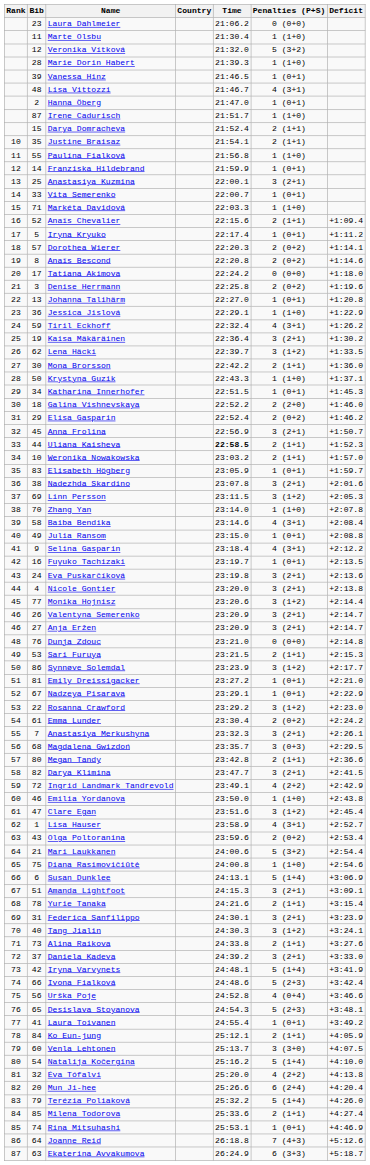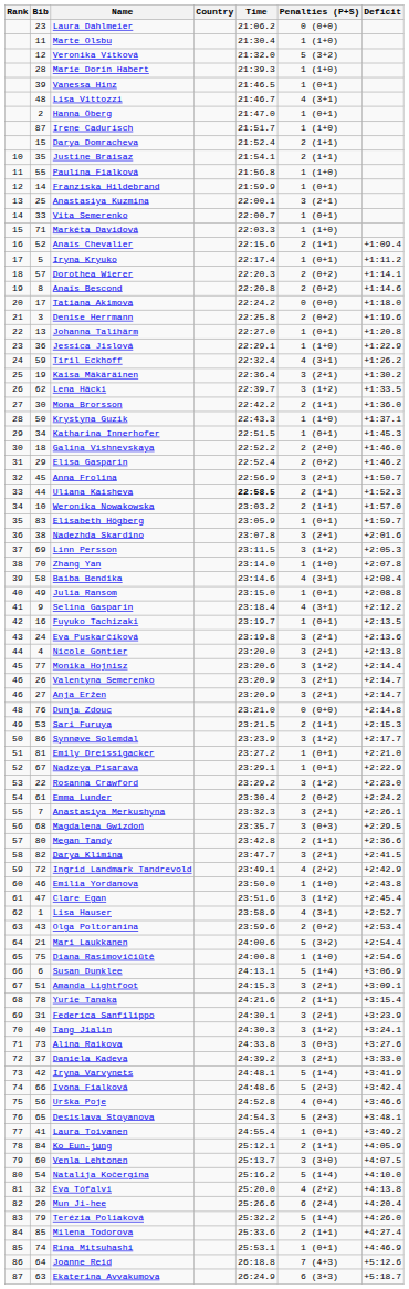Alina Raikova | Penalties (P+S): 2 (1+1) -> 3 (0+3)
